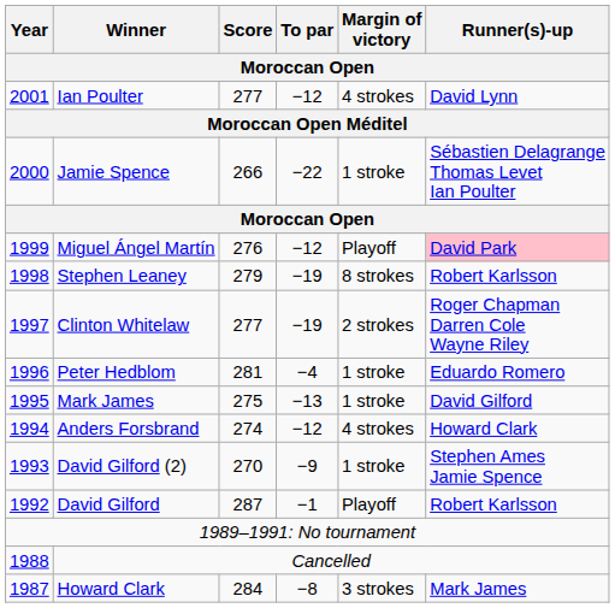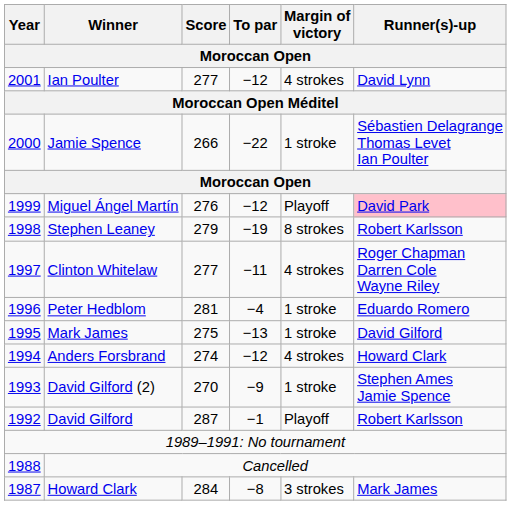Clinton Whitelaw | To par: −19 -> −11
Clinton Whitelaw | Margin of victory: 2 strokes -> 4 strokes
